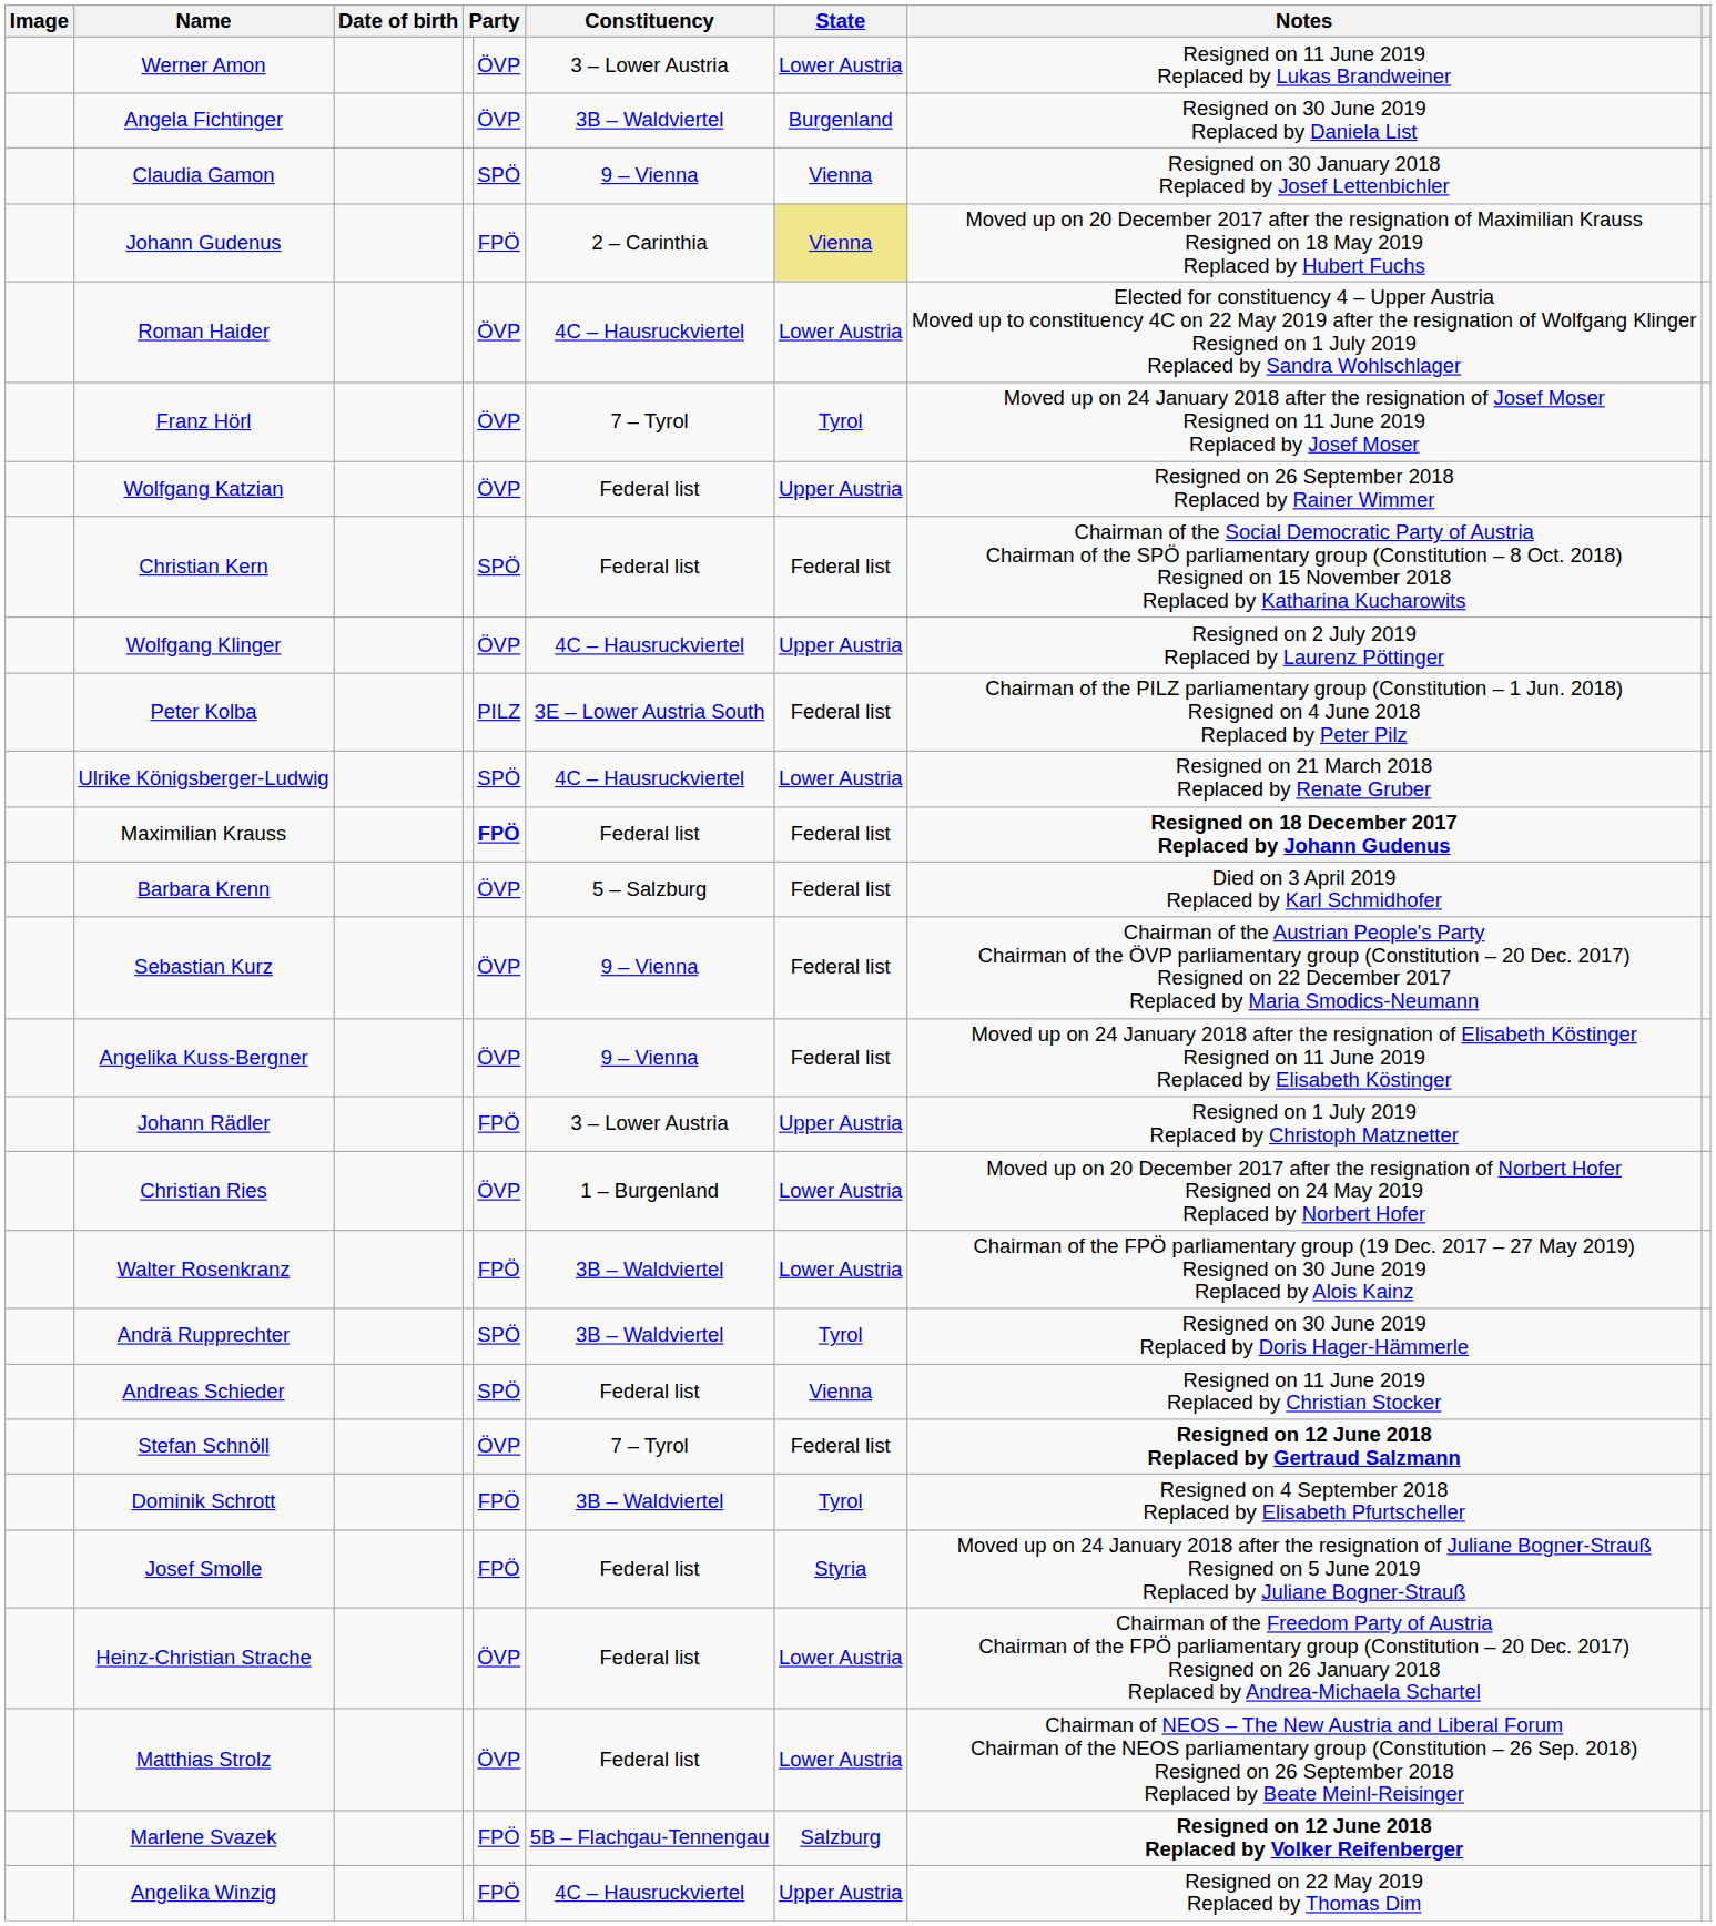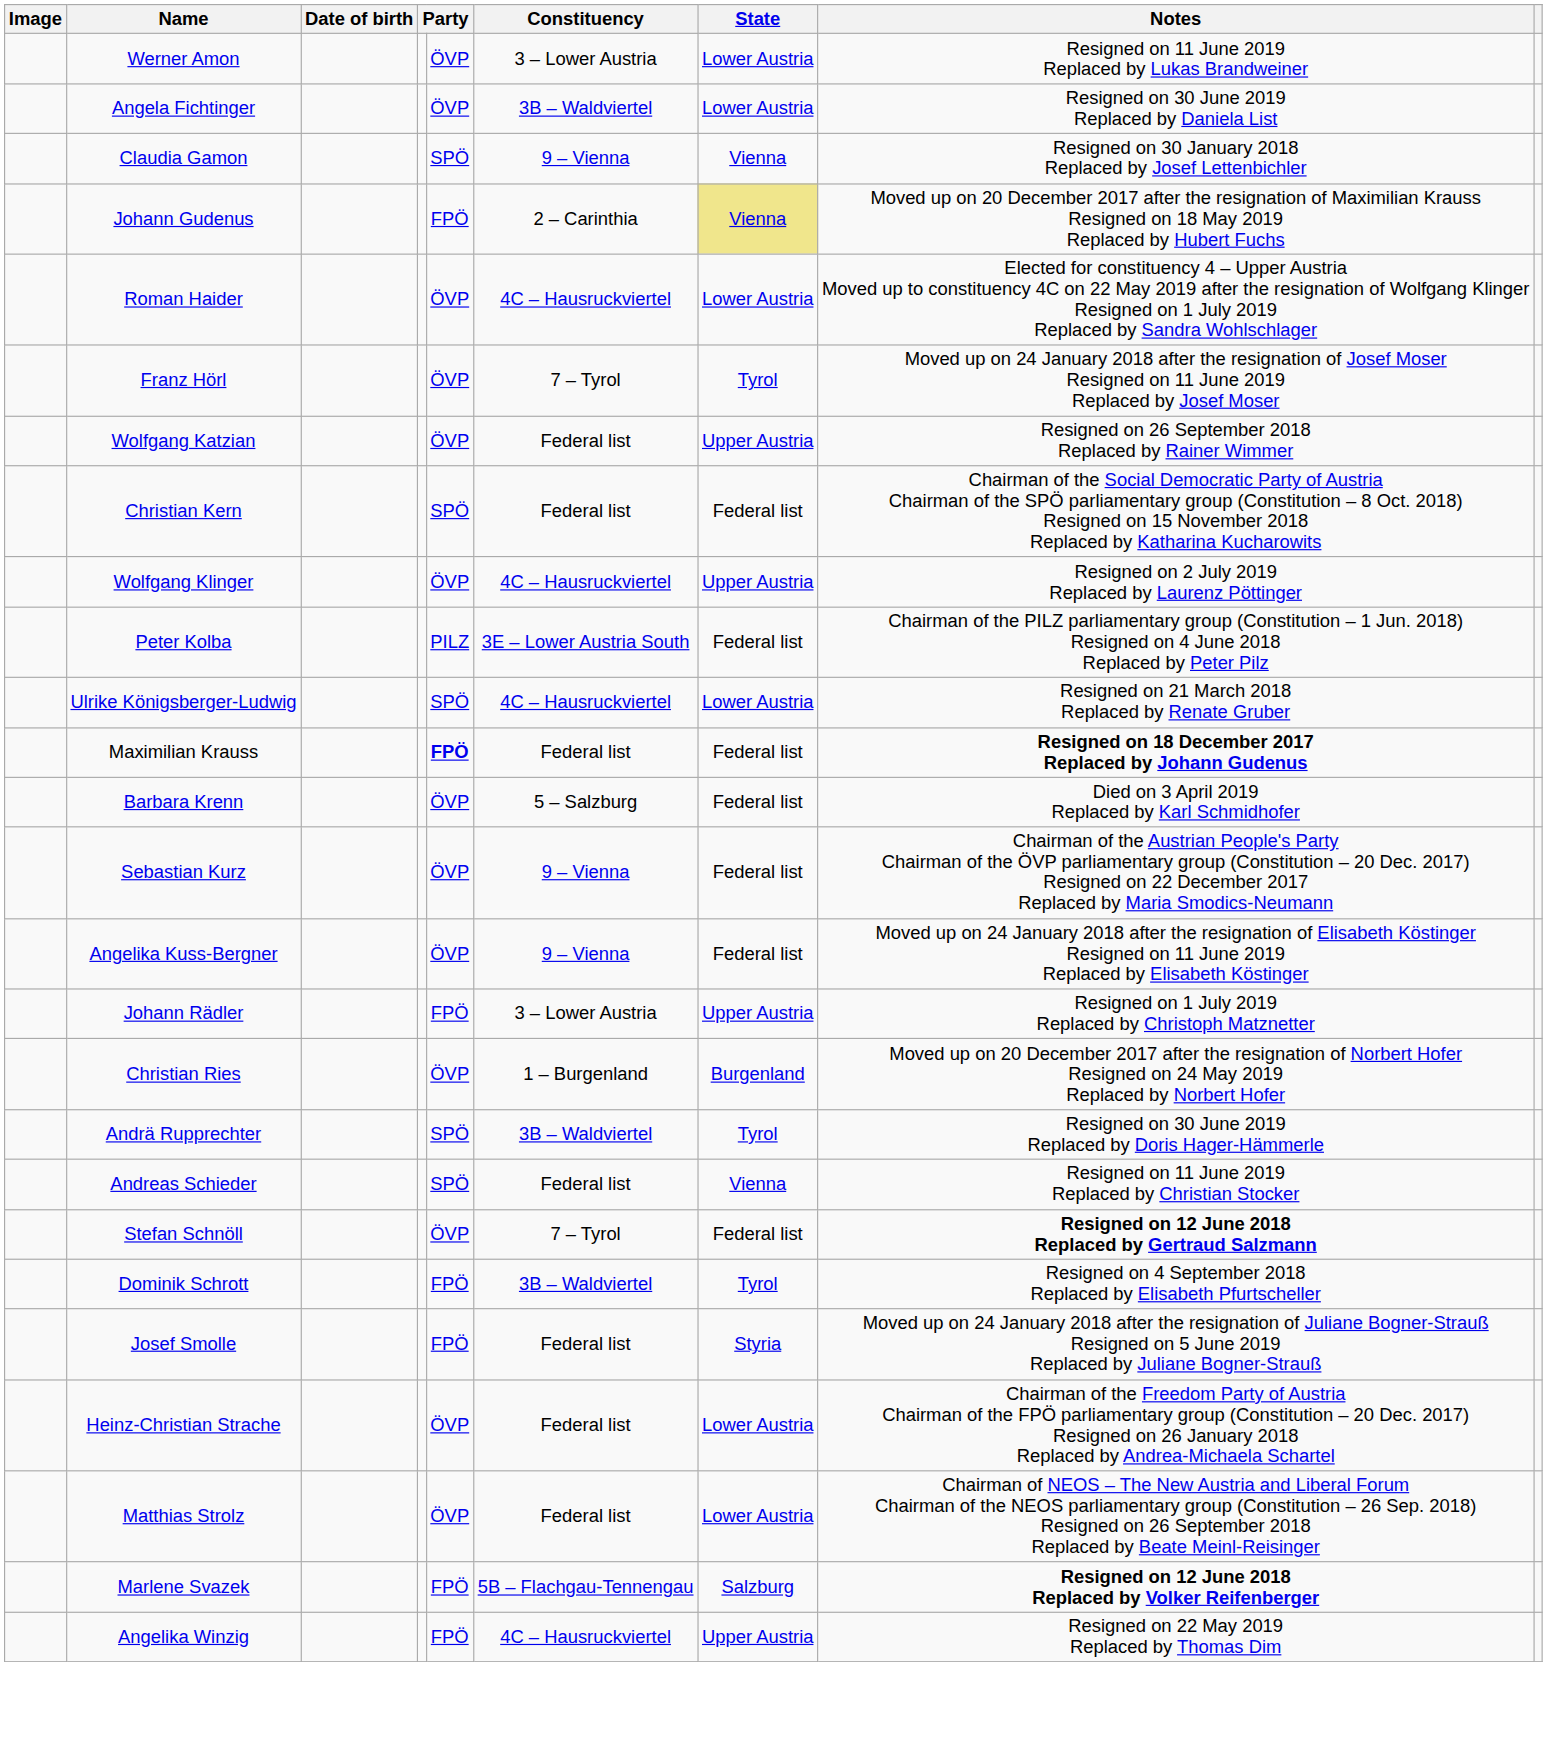Angela Fichtinger | State: Burgenland -> Lower Austria
Christian Ries | State: Lower Austria -> Burgenland
- row: Walter Rosenkranz | FPÖ | 3B – Waldviertel | Lower Austria | Chairman of the FPÖ parliamentary group (19 Dec. 2017 – 27 May 2019) Resigned on 30 June 2019 Replaced by Alois Kainz
